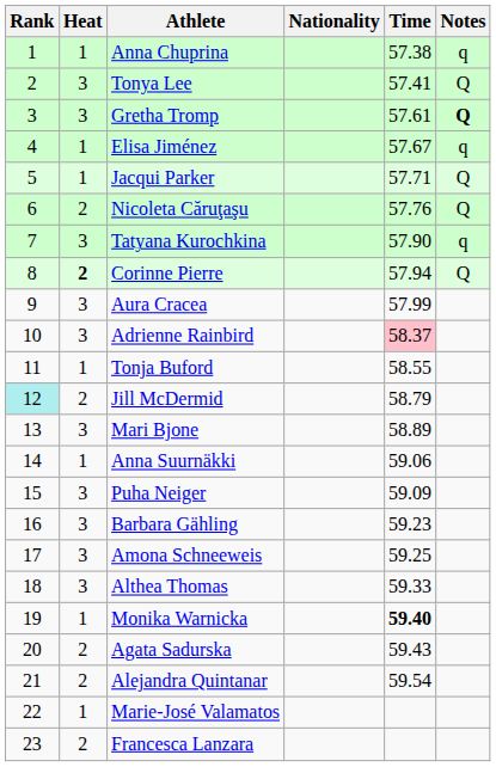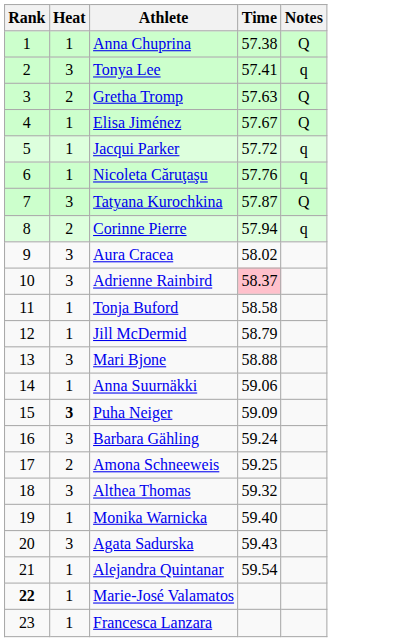- column: Nationality
Anna Chuprina | Notes: q -> Q
Tonya Lee | Notes: Q -> q
Gretha Tromp | Heat: 3 -> 2
Gretha Tromp | Time: 57.61 -> 57.63
Gretha Tromp | Notes: bold -> normal
Elisa Jiménez | Notes: q -> Q
Jacqui Parker | Time: 57.71 -> 57.72
Jacqui Parker | Notes: Q -> q
Nicoleta Căruţaşu | Heat: 2 -> 1
Nicoleta Căruţaşu | Notes: Q -> q
Tatyana Kurochkina | Time: 57.90 -> 57.87
Tatyana Kurochkina | Notes: q -> Q
Corinne Pierre | Heat: bold -> normal
Corinne Pierre | Notes: Q -> q
Aura Cracea | Time: 57.99 -> 58.02
Tonja Buford | Time: 58.55 -> 58.58
Jill McDermid | Rank: paleturquoise background -> no background
Jill McDermid | Heat: 2 -> 1
Mari Bjone | Time: 58.89 -> 58.88
Puha Neiger | Heat: normal -> bold
Barbara Gähling | Time: 59.23 -> 59.24
Amona Schneeweis | Heat: 3 -> 2
Althea Thomas | Time: 59.33 -> 59.32
Monika Warnicka | Time: bold -> normal
Agata Sadurska | Heat: 2 -> 3
Alejandra Quintanar | Heat: 2 -> 1
Marie-José Valamatos | Rank: normal -> bold
Francesca Lanzara | Heat: 2 -> 1
